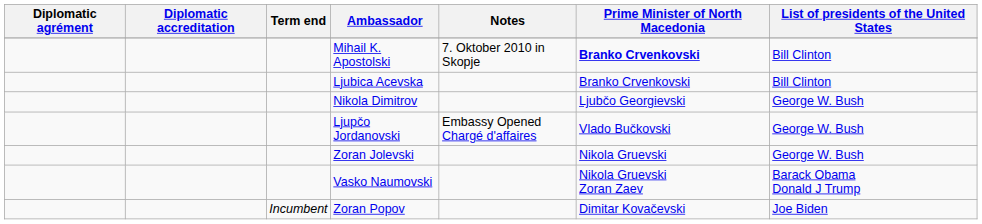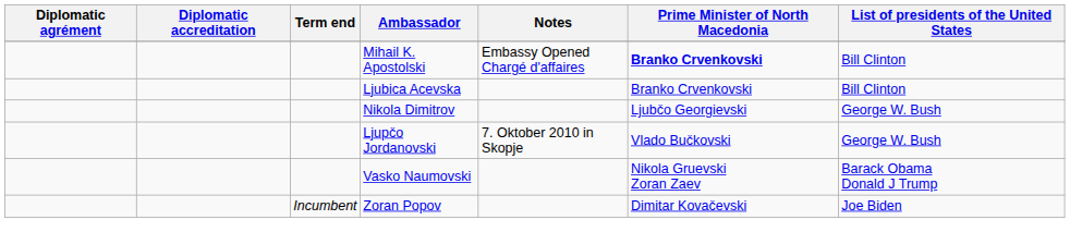Mihail K. Apostolski | Notes: 7. Oktober 2010 in Skopje -> Embassy Opened Chargé d'affaires
Ljupčo Jordanovski | Notes: Embassy Opened Chargé d'affaires -> 7. Oktober 2010 in Skopje
- row: Zoran Jolevski | Nikola Gruevski | George W. Bush
